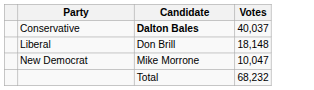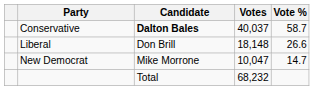+ column: Vote % | 58.7 | 26.6 | 14.7
